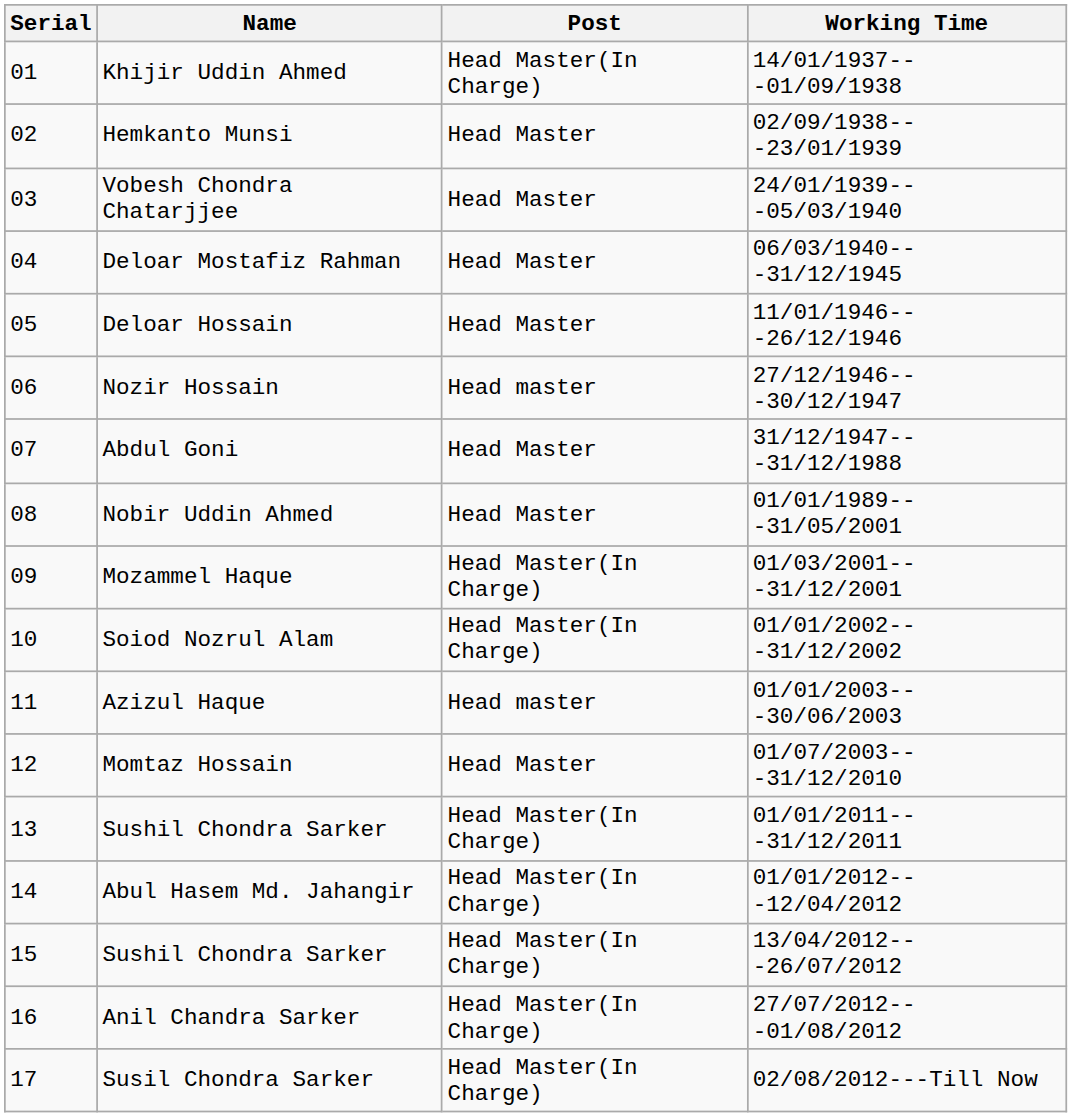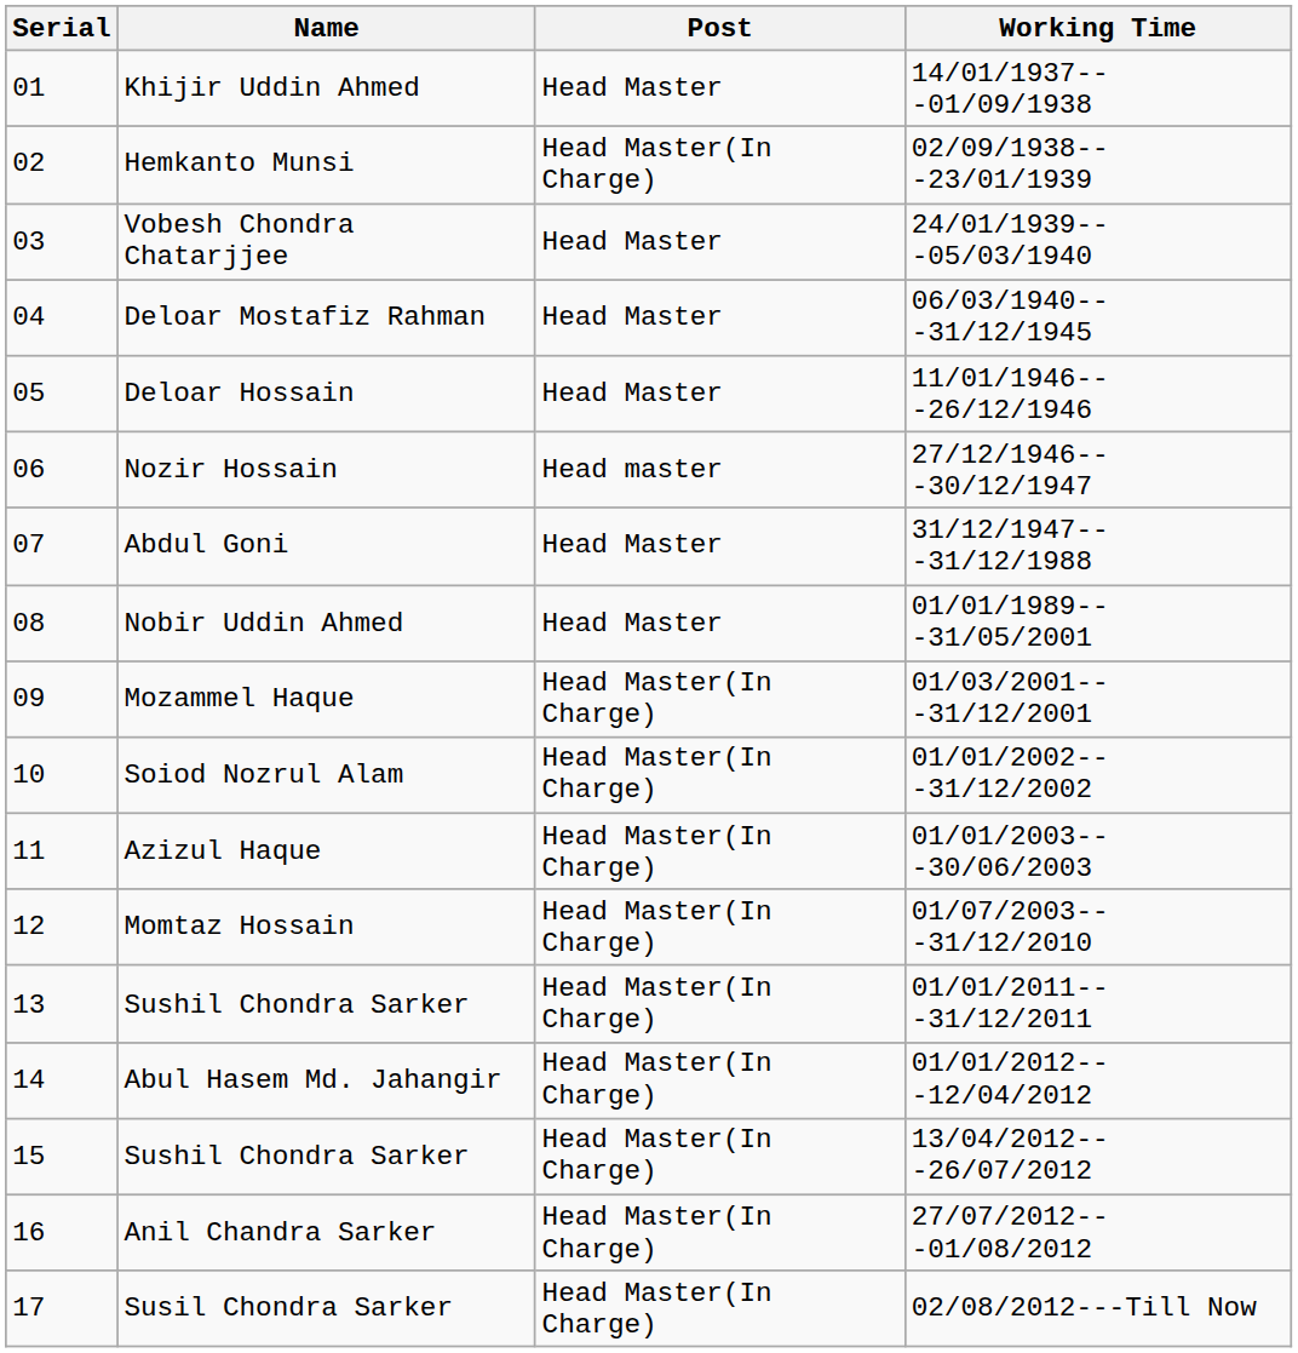Khijir Uddin Ahmed | Post: Head Master(In Charge) -> Head Master
Hemkanto Munsi | Post: Head Master -> Head Master(In Charge)
Azizul Haque | Post: Head master -> Head Master(In Charge)
Momtaz Hossain | Post: Head Master -> Head Master(In Charge)
